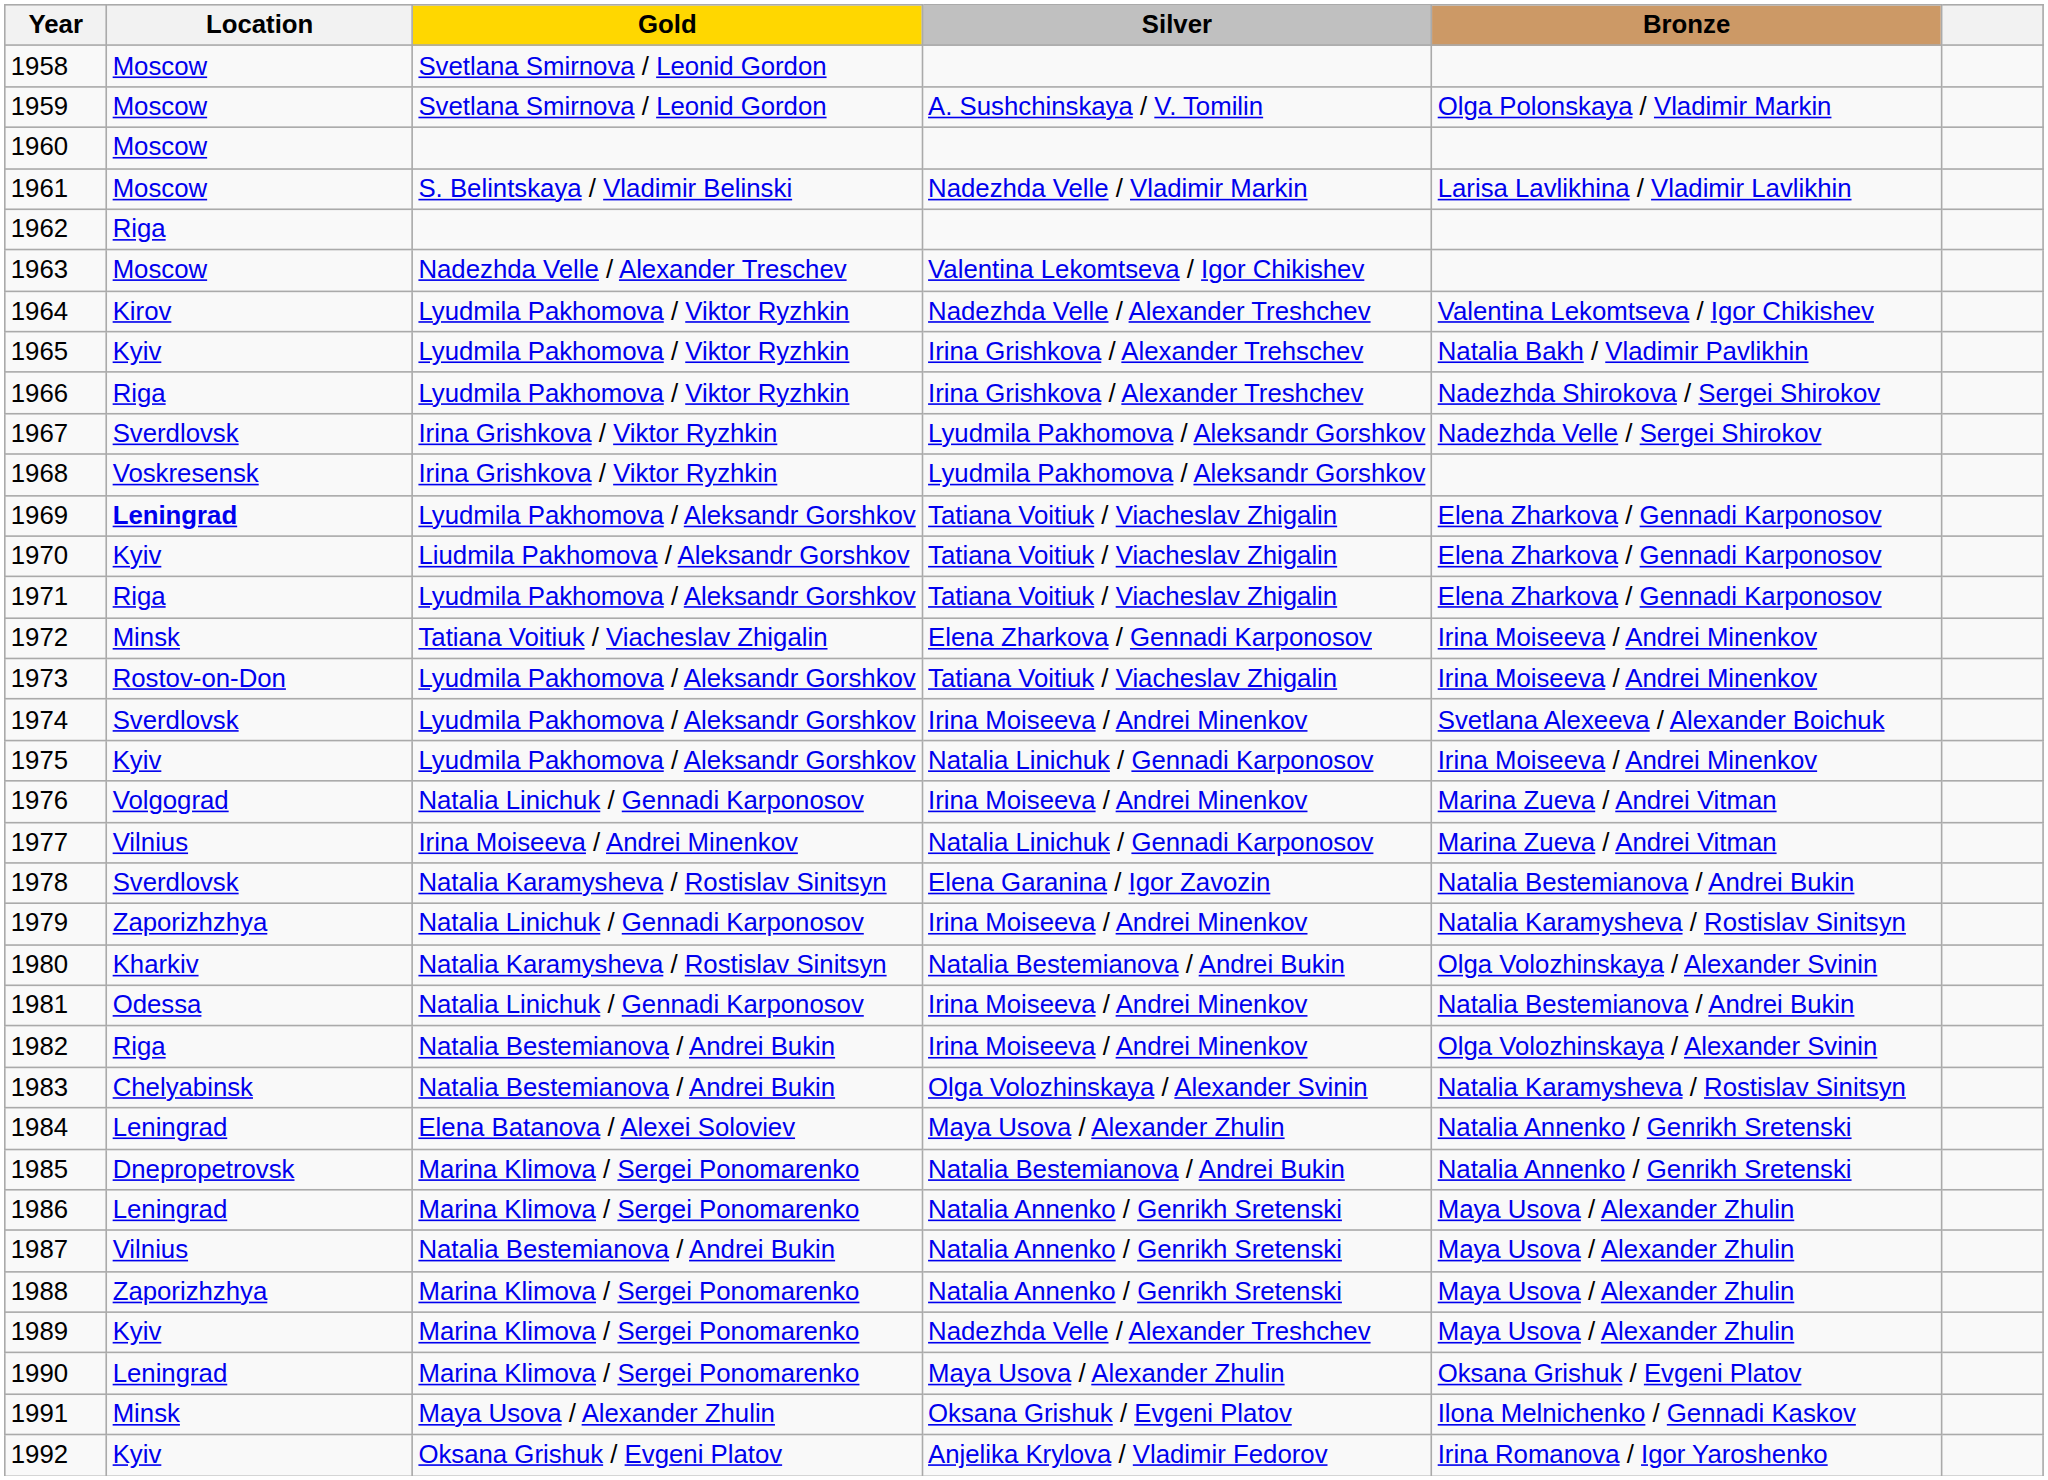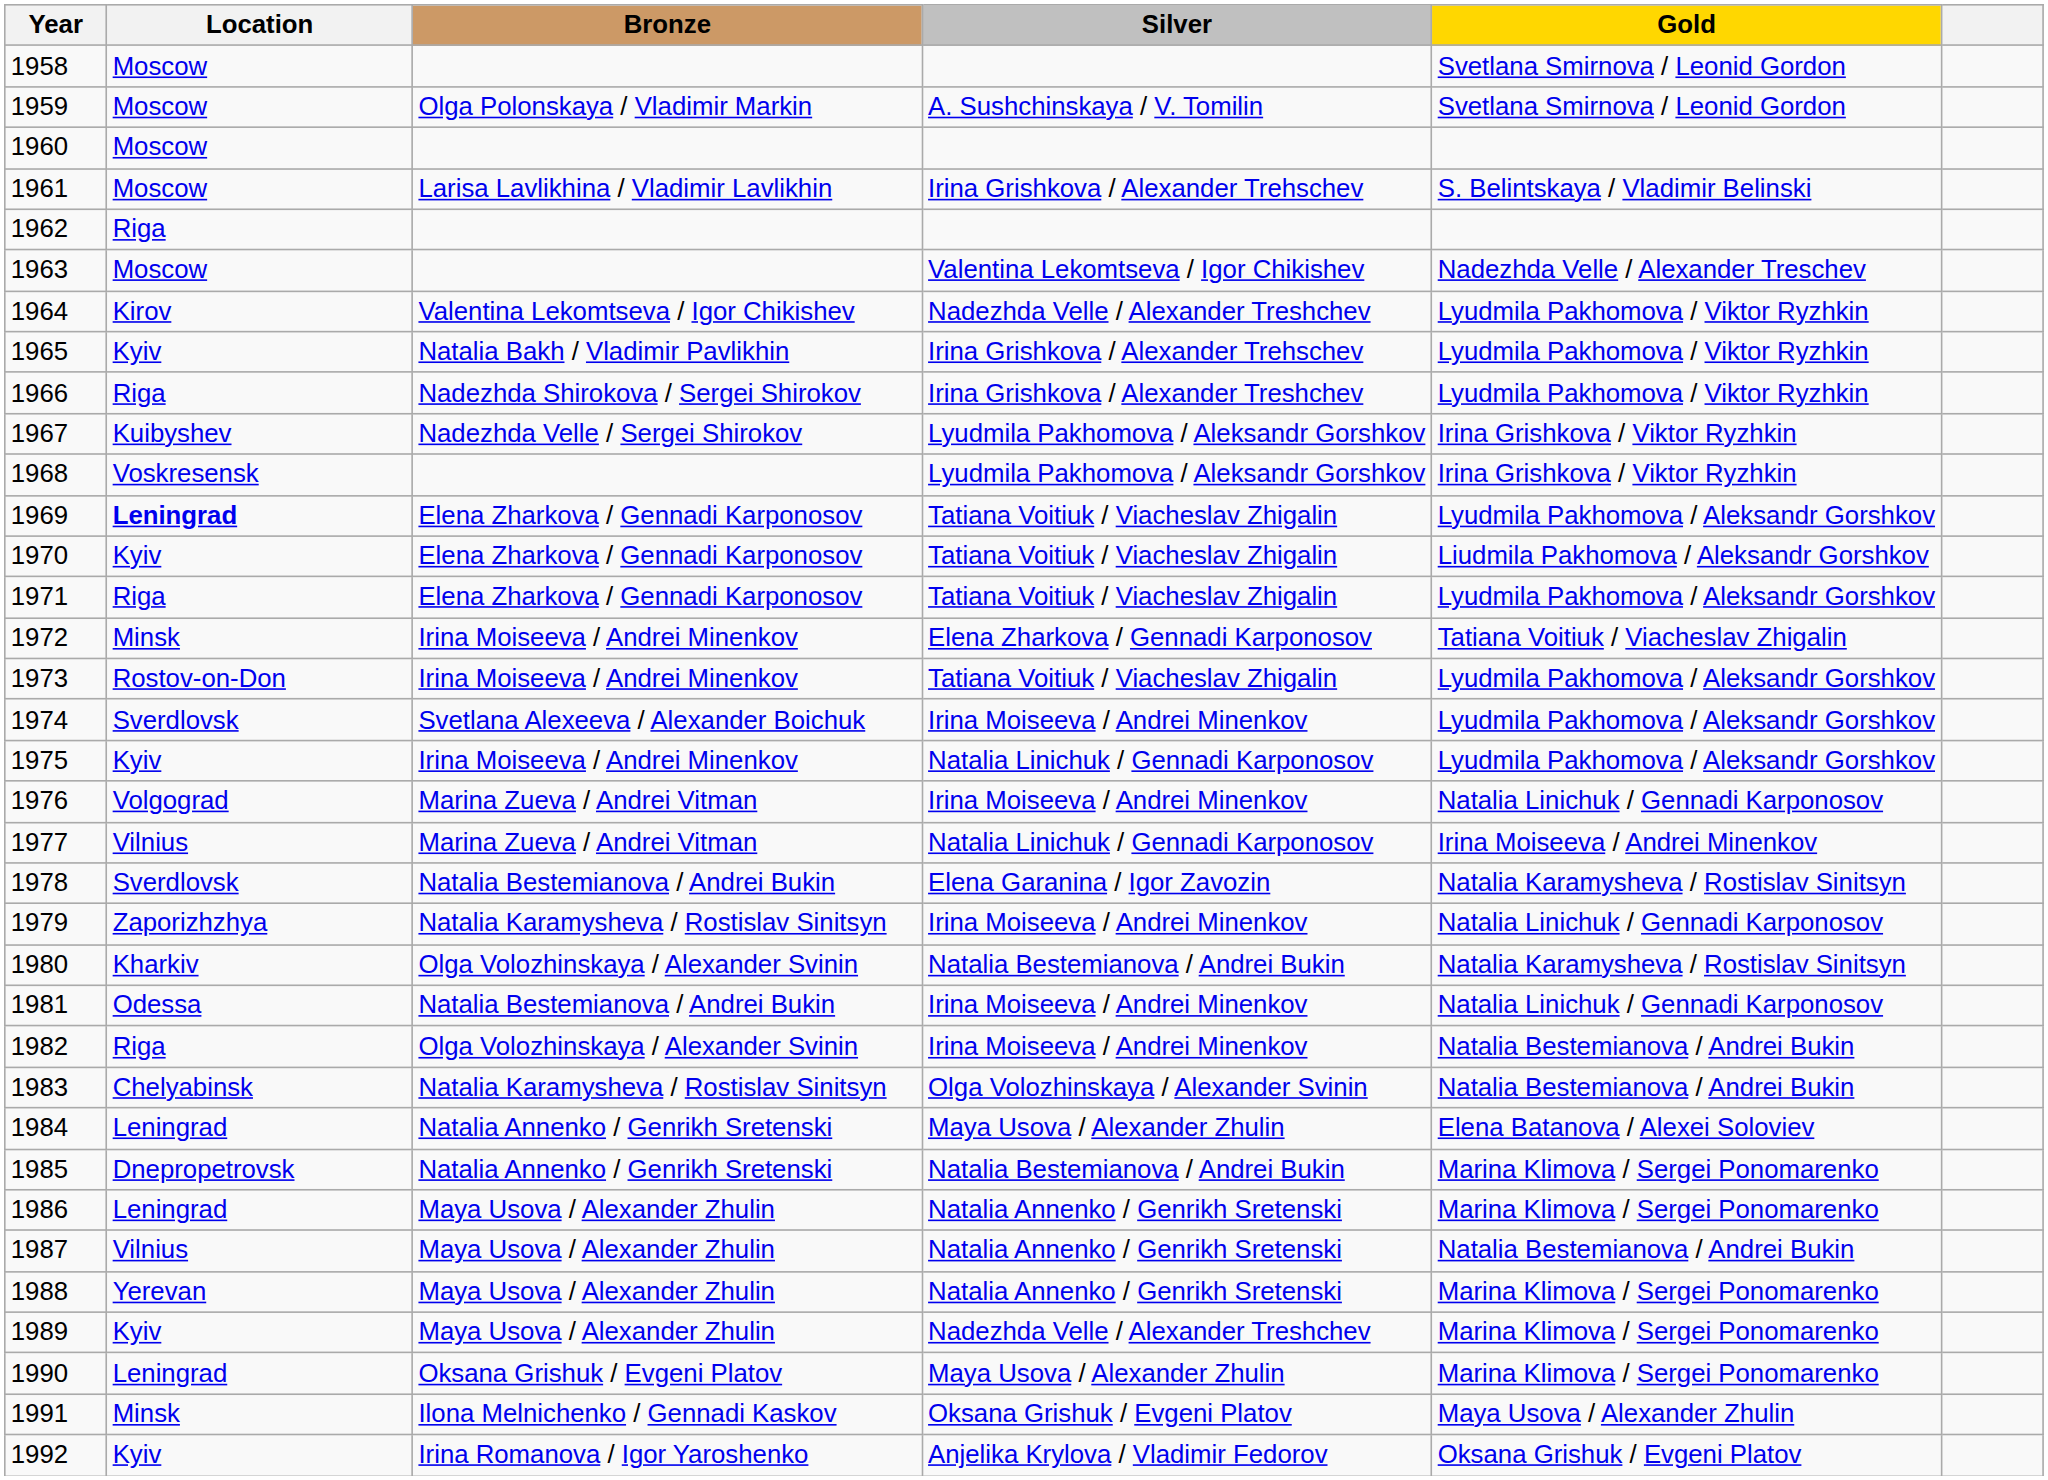columns swapped: Gold <-> Bronze
1961 | Silver: Nadezhda Velle / Vladimir Markin -> Irina Grishkova / Alexander Trehschev
1967 | Location: Sverdlovsk -> Kuibyshev
1988 | Location: Zaporizhzhya -> Yerevan
